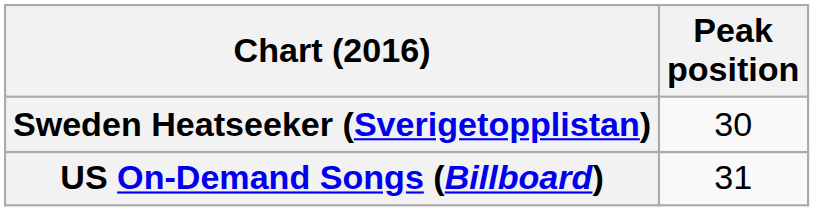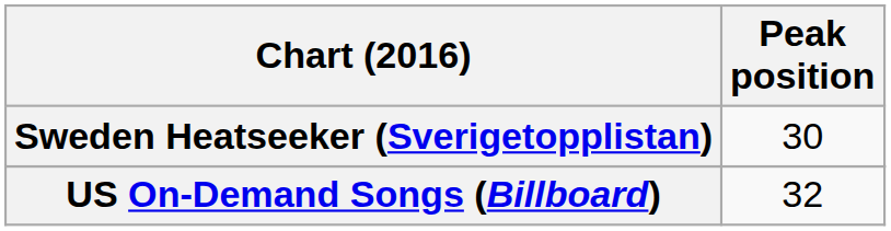US On-Demand Songs (Billboard) | Peak position: 31 -> 32
